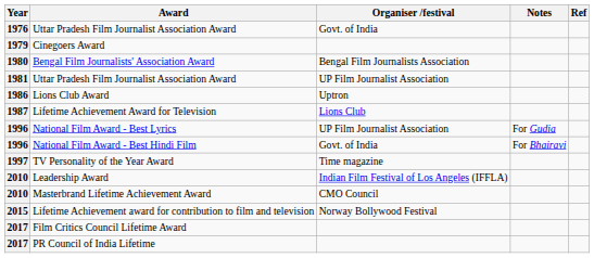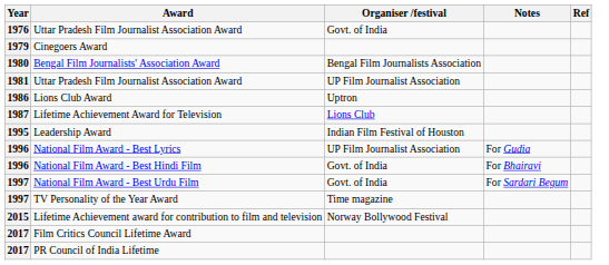+ row: 1995 | Leadership Award | Indian Film Festival of Houston
+ row: 1997 | National Film Award - Best Urdu Film | Govt. of India | For Sardari Begum
- row: 2010 | Leadership Award | Indian Film Festival of Los Angeles (IFFLA)
- row: 2010 | Masterbrand Lifetime Achievement Award | CMO Council
